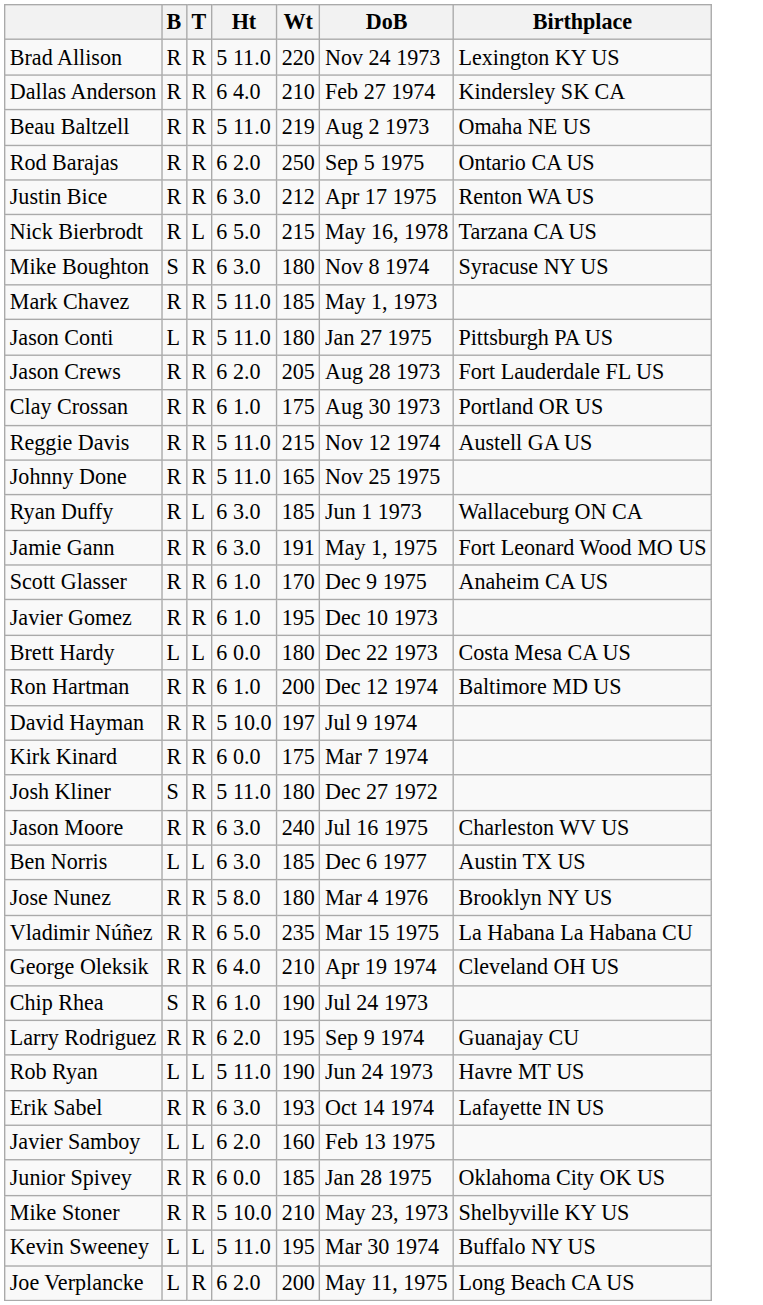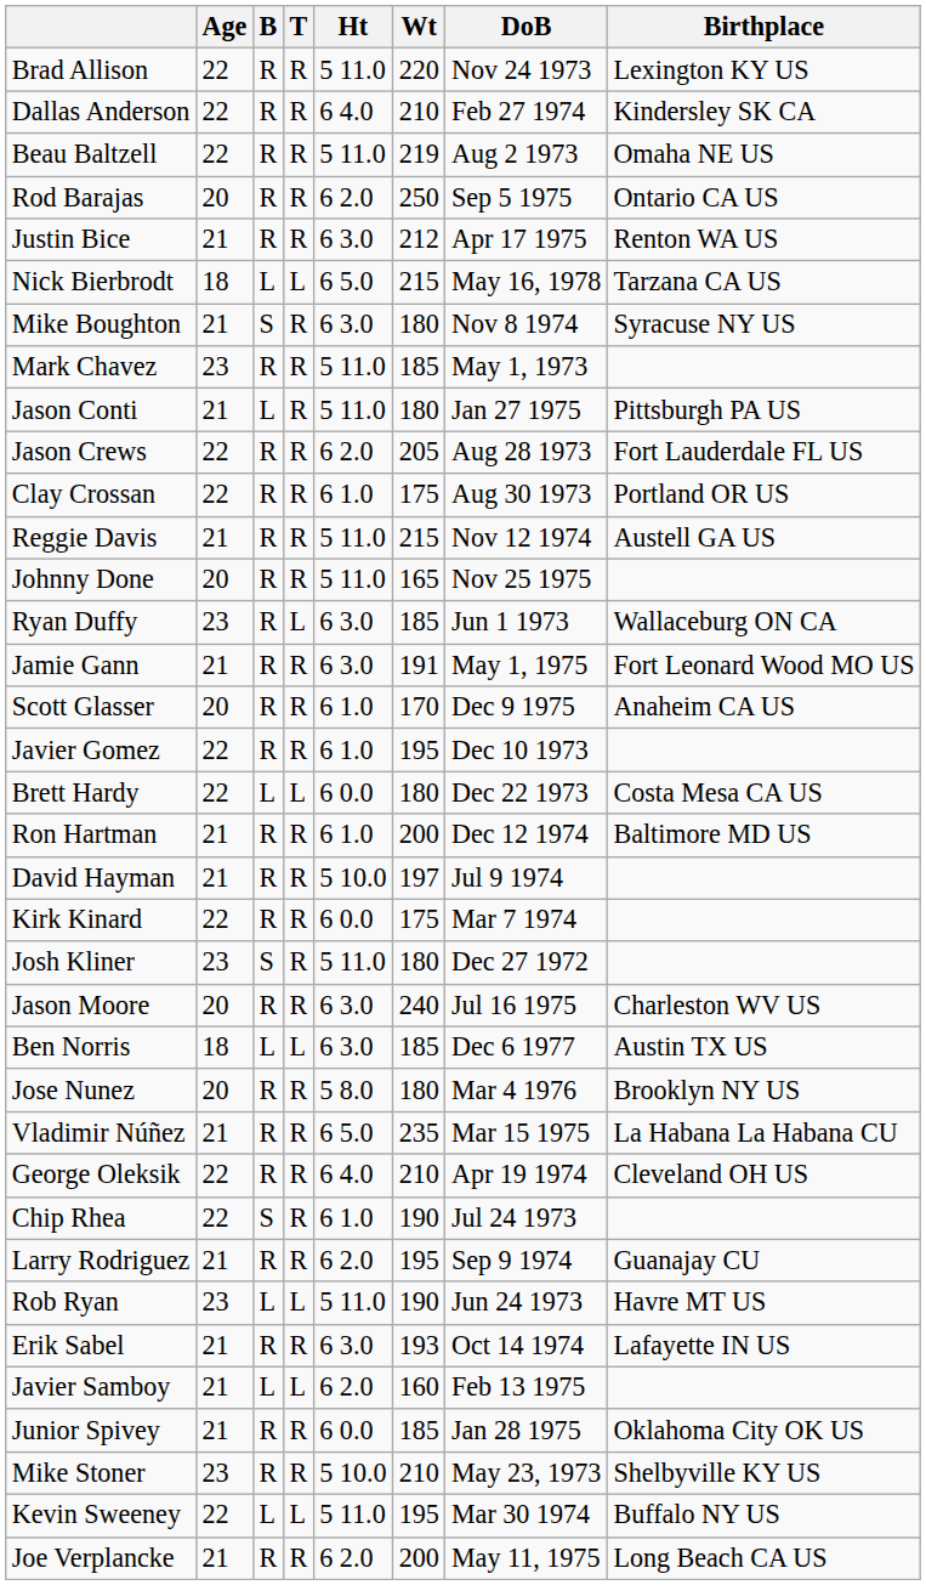+ column: Age | 22 | 22 | 22 | 20 | 21 | 18 | 21 | 23 | 21 | 22 | 22 | 21 | 20 | 23 | 21 | 20 | 22 | 22 | 21 | 21 | 22 | 23 | 20 | 18 | 20 | 21 | 22 | 22 | 21 | 23 | 21 | 21 | 21 | 23 | 22 | 21
Nick Bierbrodt | B: R -> L
Joe Verplancke | B: L -> R
